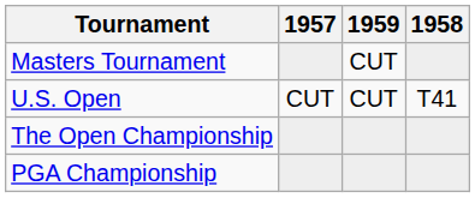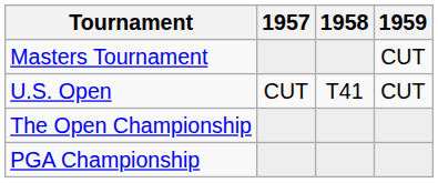columns swapped: 1958 <-> 1959
